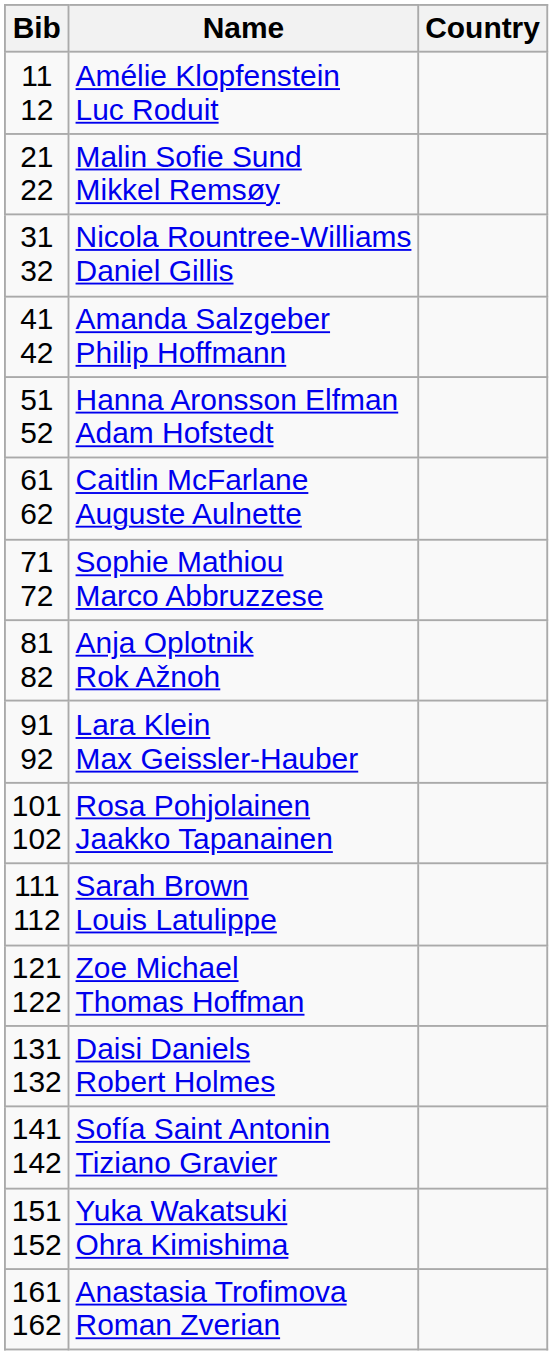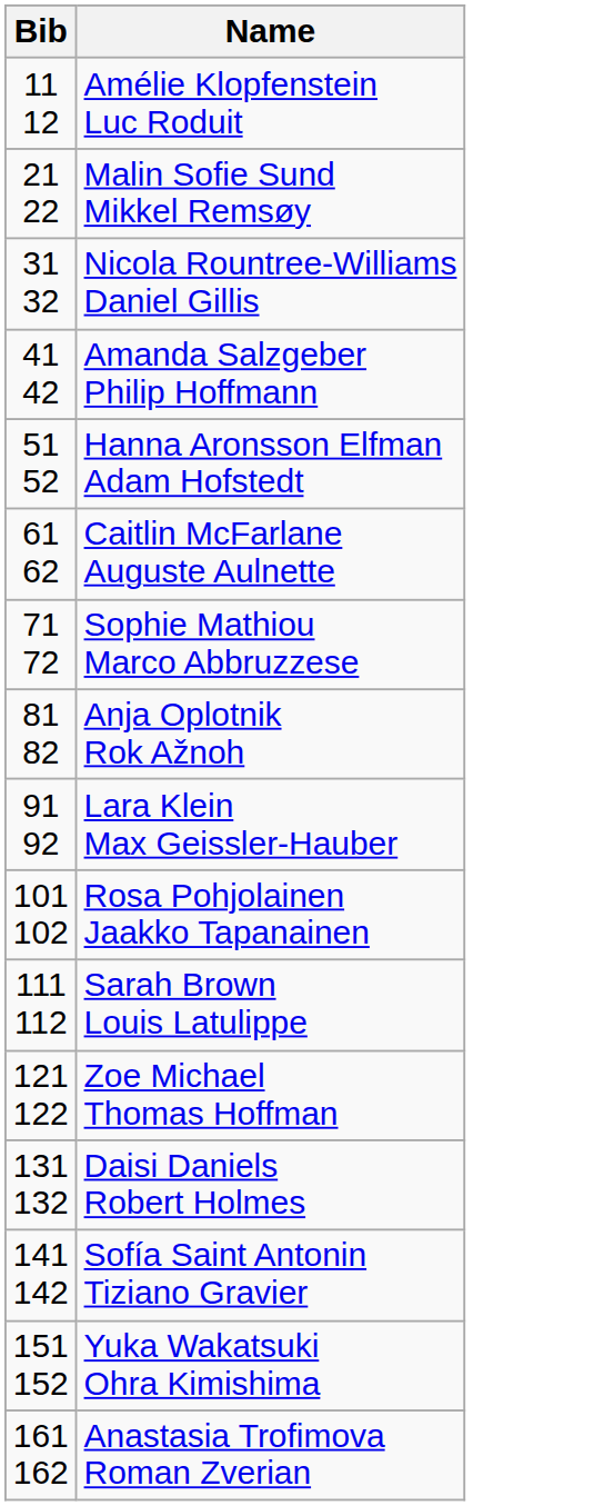- column: Country
